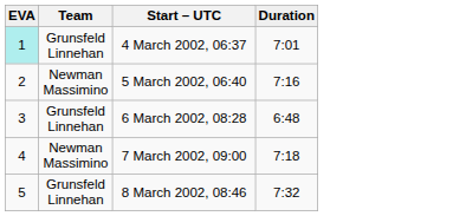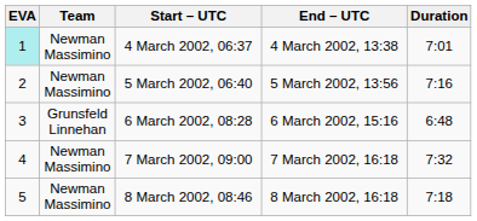+ column: End – UTC | 4 March 2002, 13:38 | 5 March 2002, 13:56 | 6 March 2002, 15:16 | 7 March 2002, 16:18 | 8 March 2002, 16:18
4 March 2002, 06:37 | Team: Grunsfeld Linnehan -> Newman Massimino
7 March 2002, 09:00 | Duration: 7:18 -> 7:32
8 March 2002, 08:46 | Team: Grunsfeld Linnehan -> Newman Massimino
8 March 2002, 08:46 | Duration: 7:32 -> 7:18
